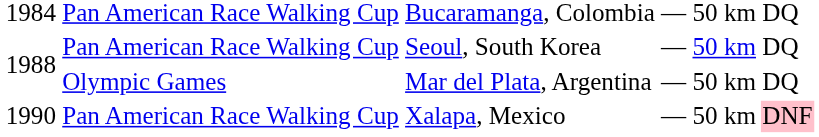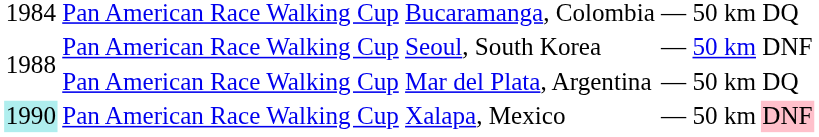Seoul, South Korea | column 6: DQ -> DNF
Mar del Plata, Argentina | column 2: Olympic Games -> Pan American Race Walking Cup
Xalapa, Mexico | column 1: no background -> paleturquoise background
